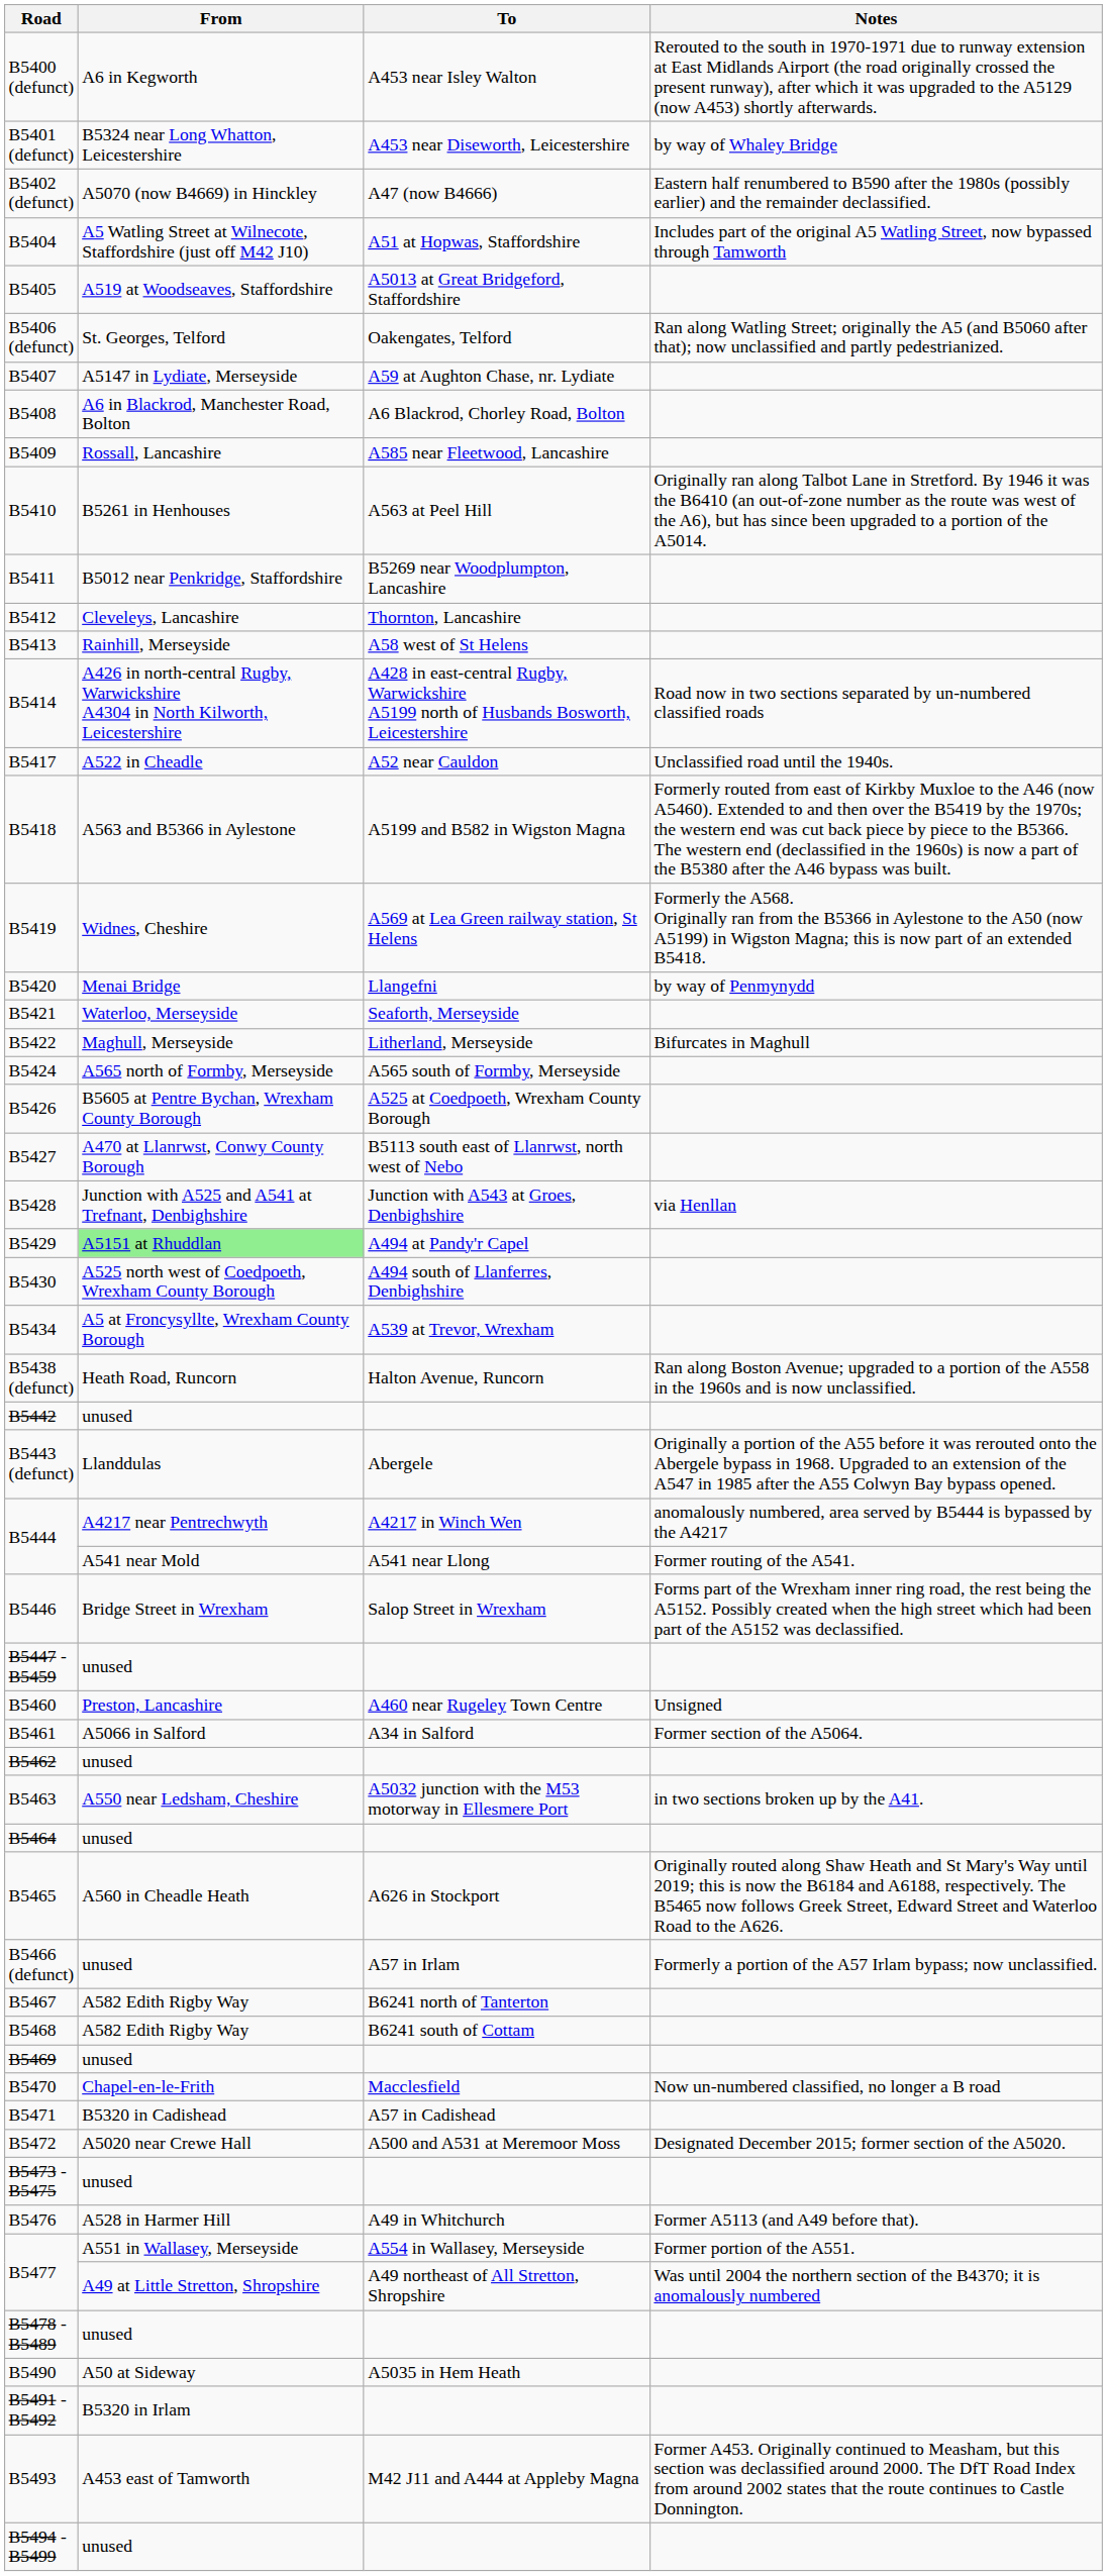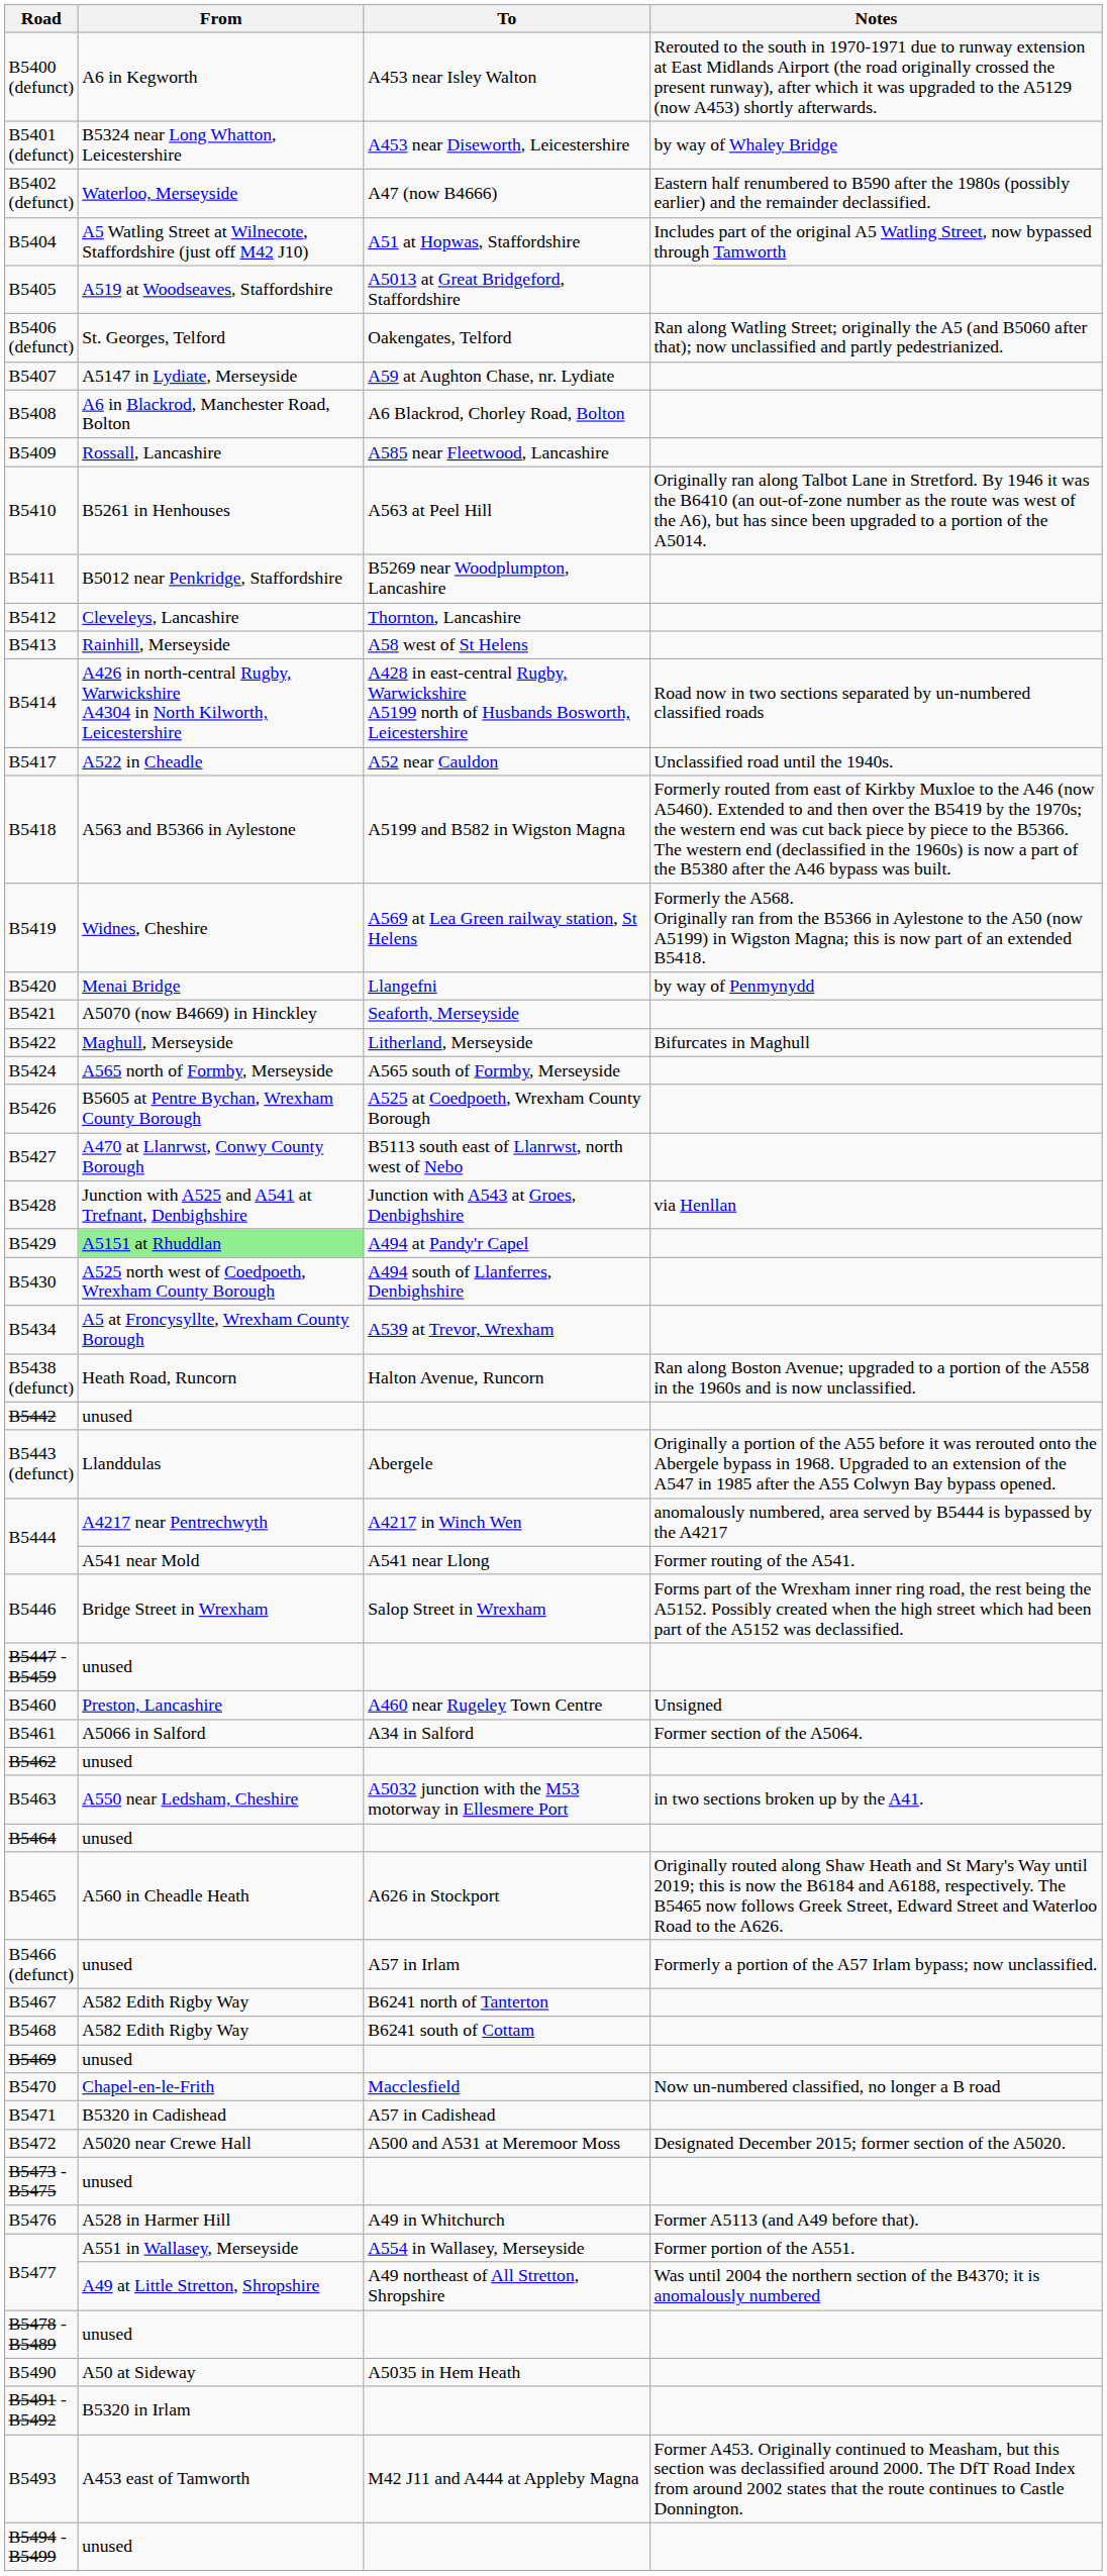B5402 (defunct) | From: A5070 (now B4669) in Hinckley -> Waterloo, Merseyside
B5421 | From: Waterloo, Merseyside -> A5070 (now B4669) in Hinckley
